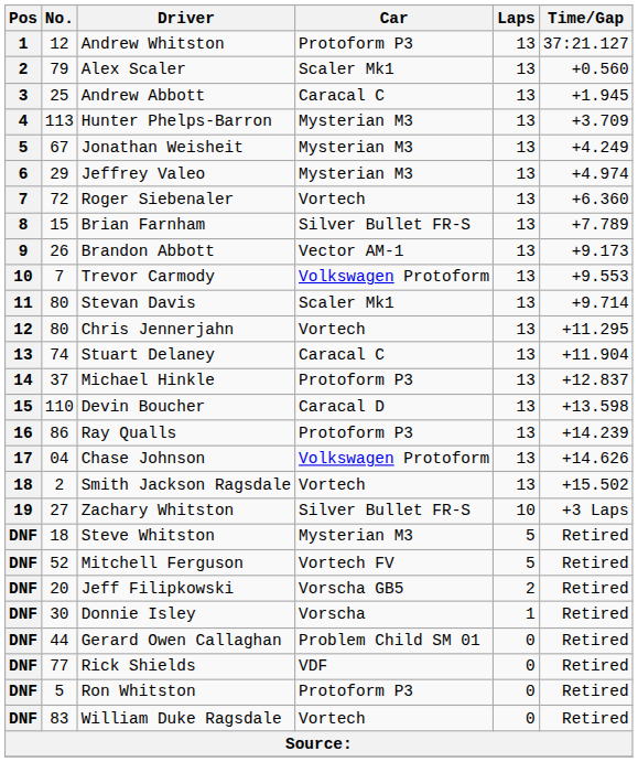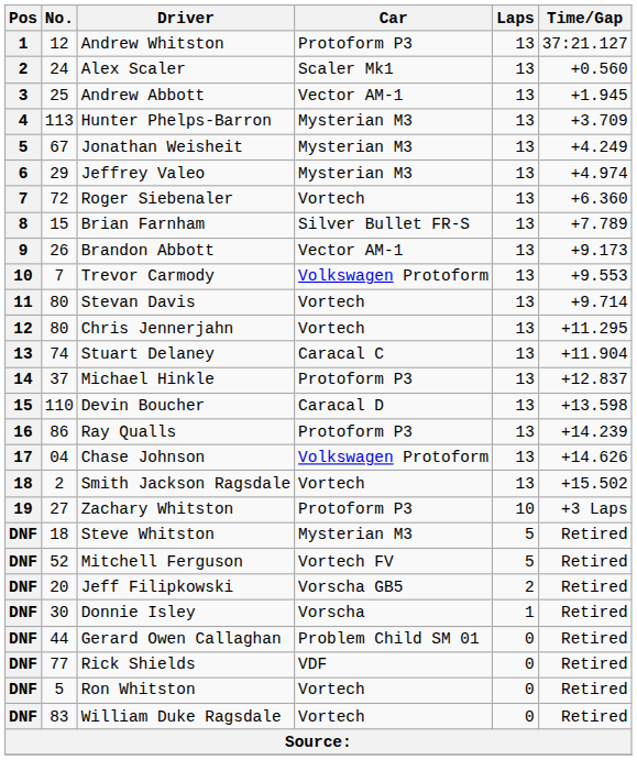Alex Scaler | No.: 79 -> 24
Andrew Abbott | Car: Caracal C -> Vector AM-1
Stevan Davis | Car: Scaler Mk1 -> Vortech
Zachary Whitston | Car: Silver Bullet FR-S -> Protoform P3
Ron Whitston | Car: Protoform P3 -> Vortech
